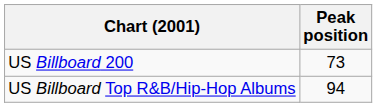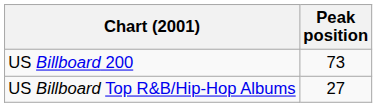US Billboard Top R&B/Hip-Hop Albums | Peak position: 94 -> 27
